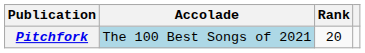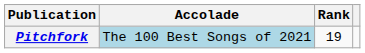Pitchfork | Rank: 20 -> 19
